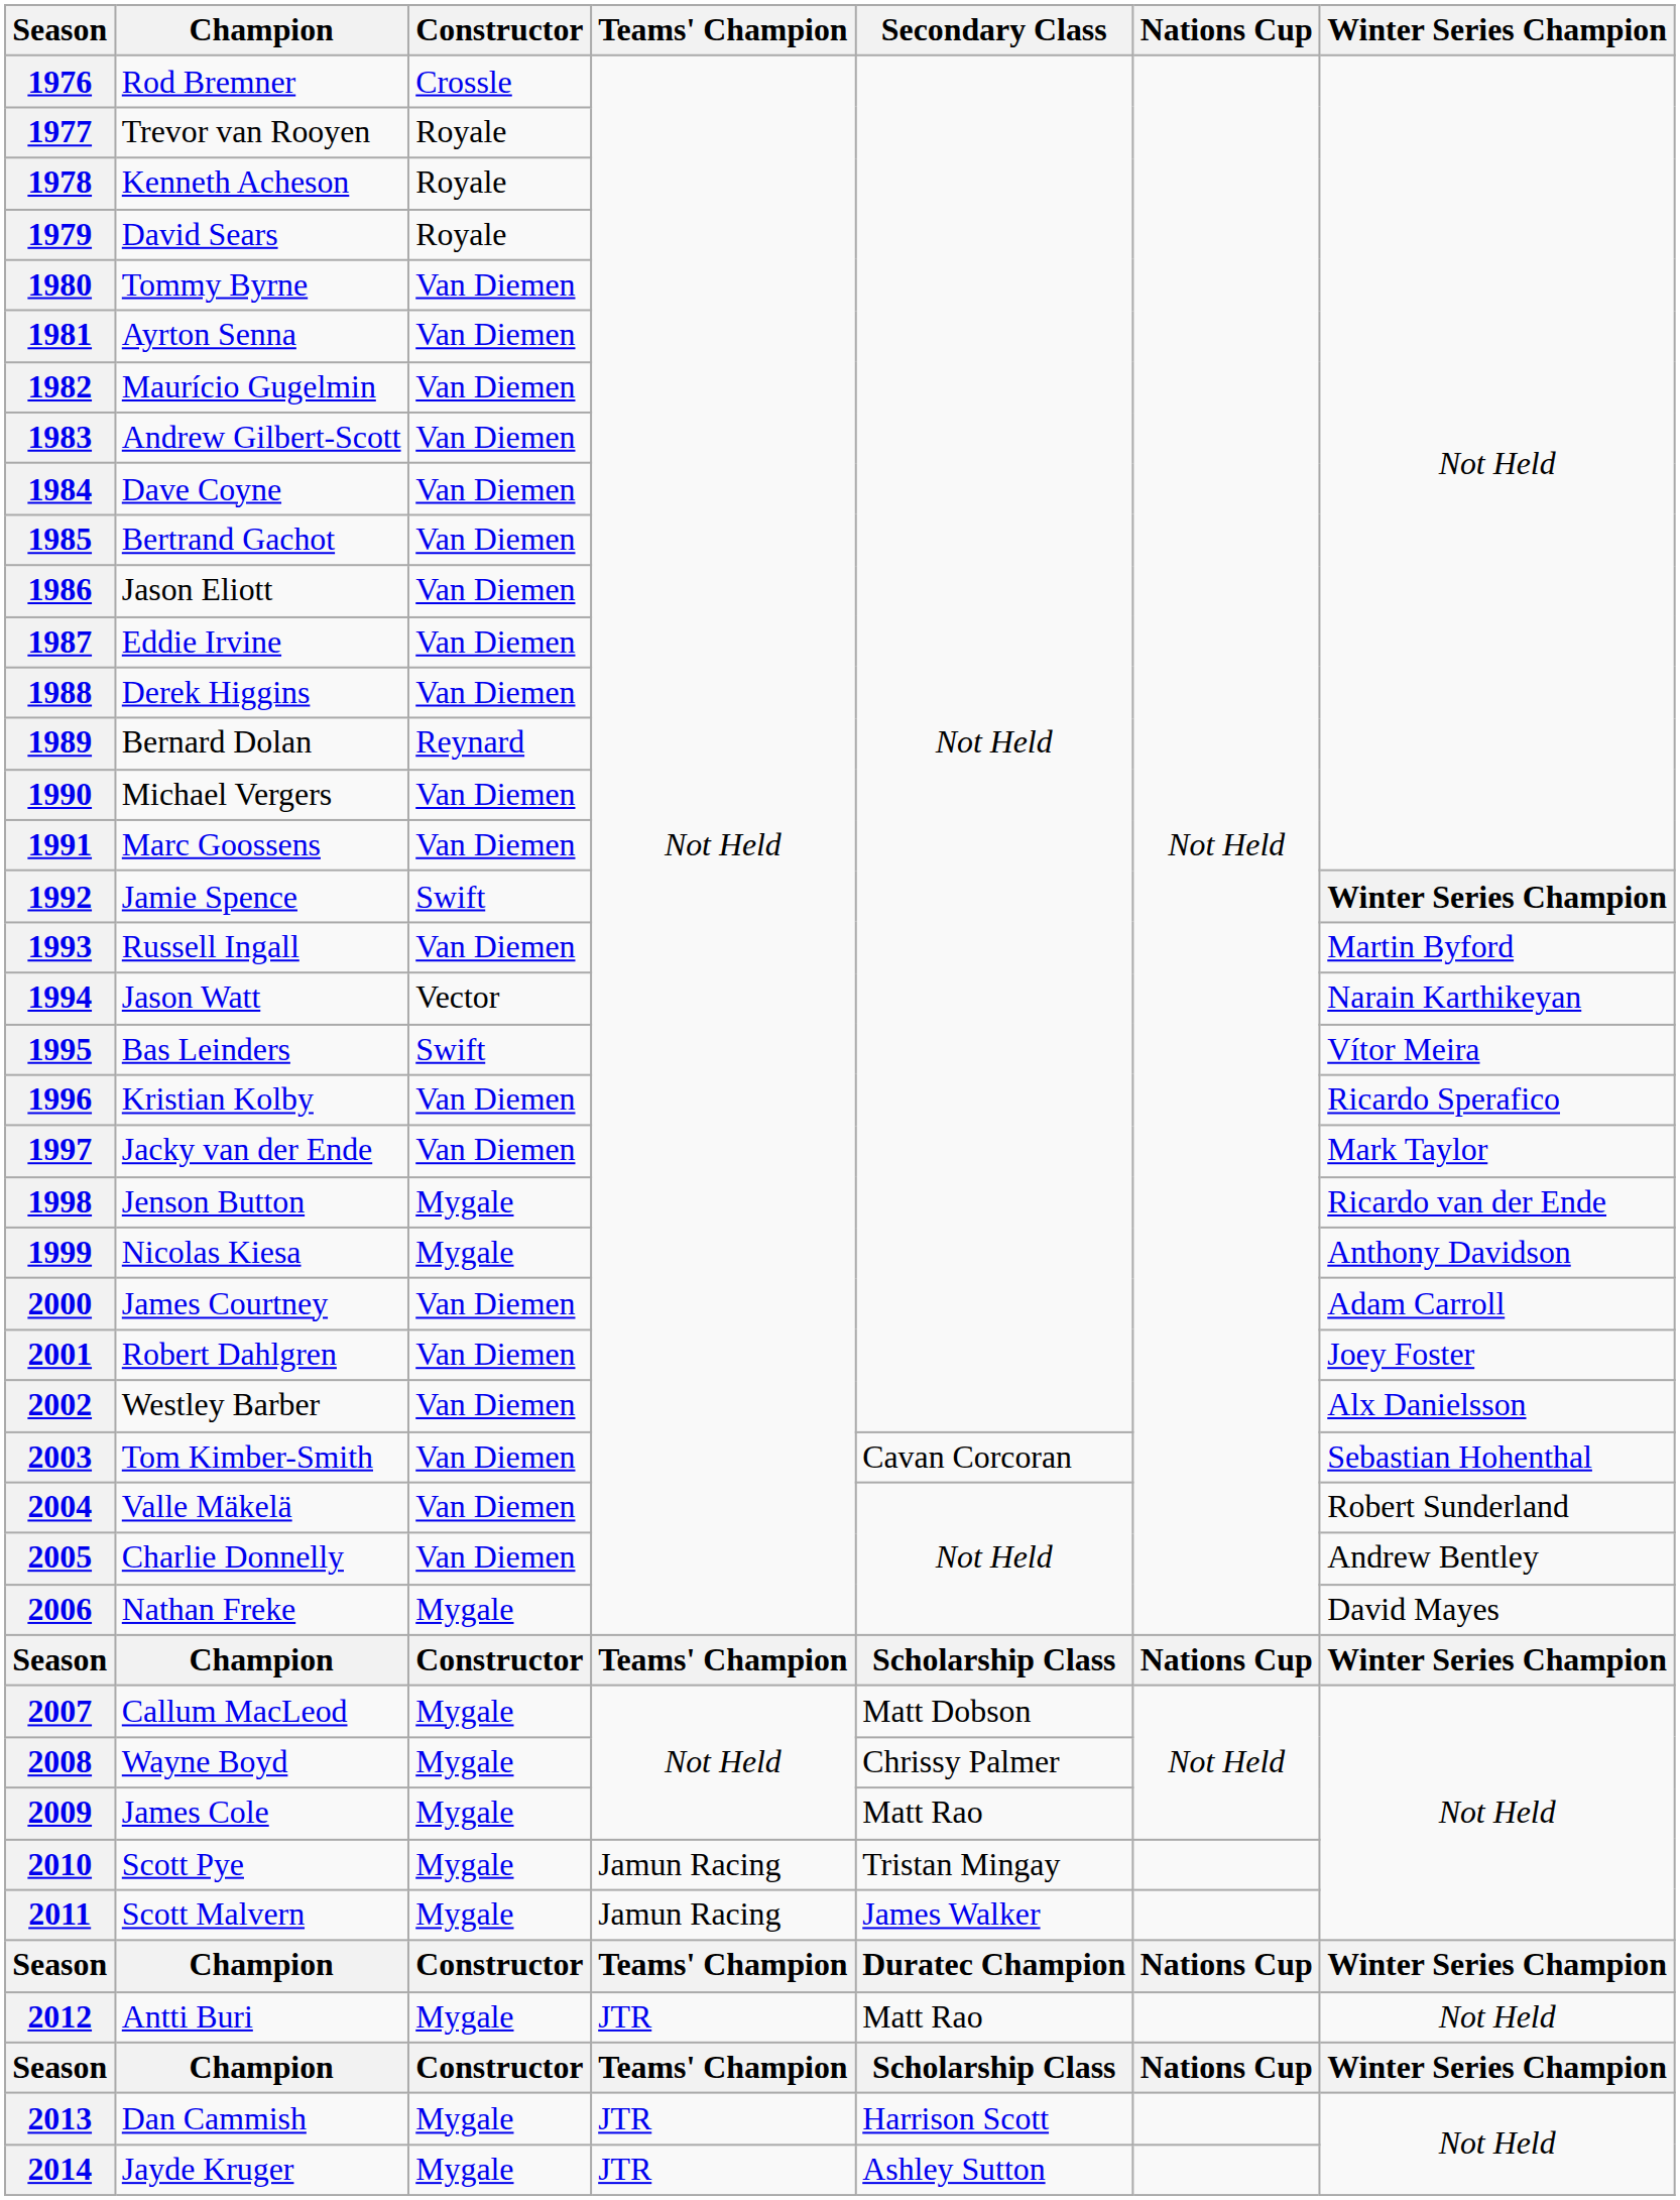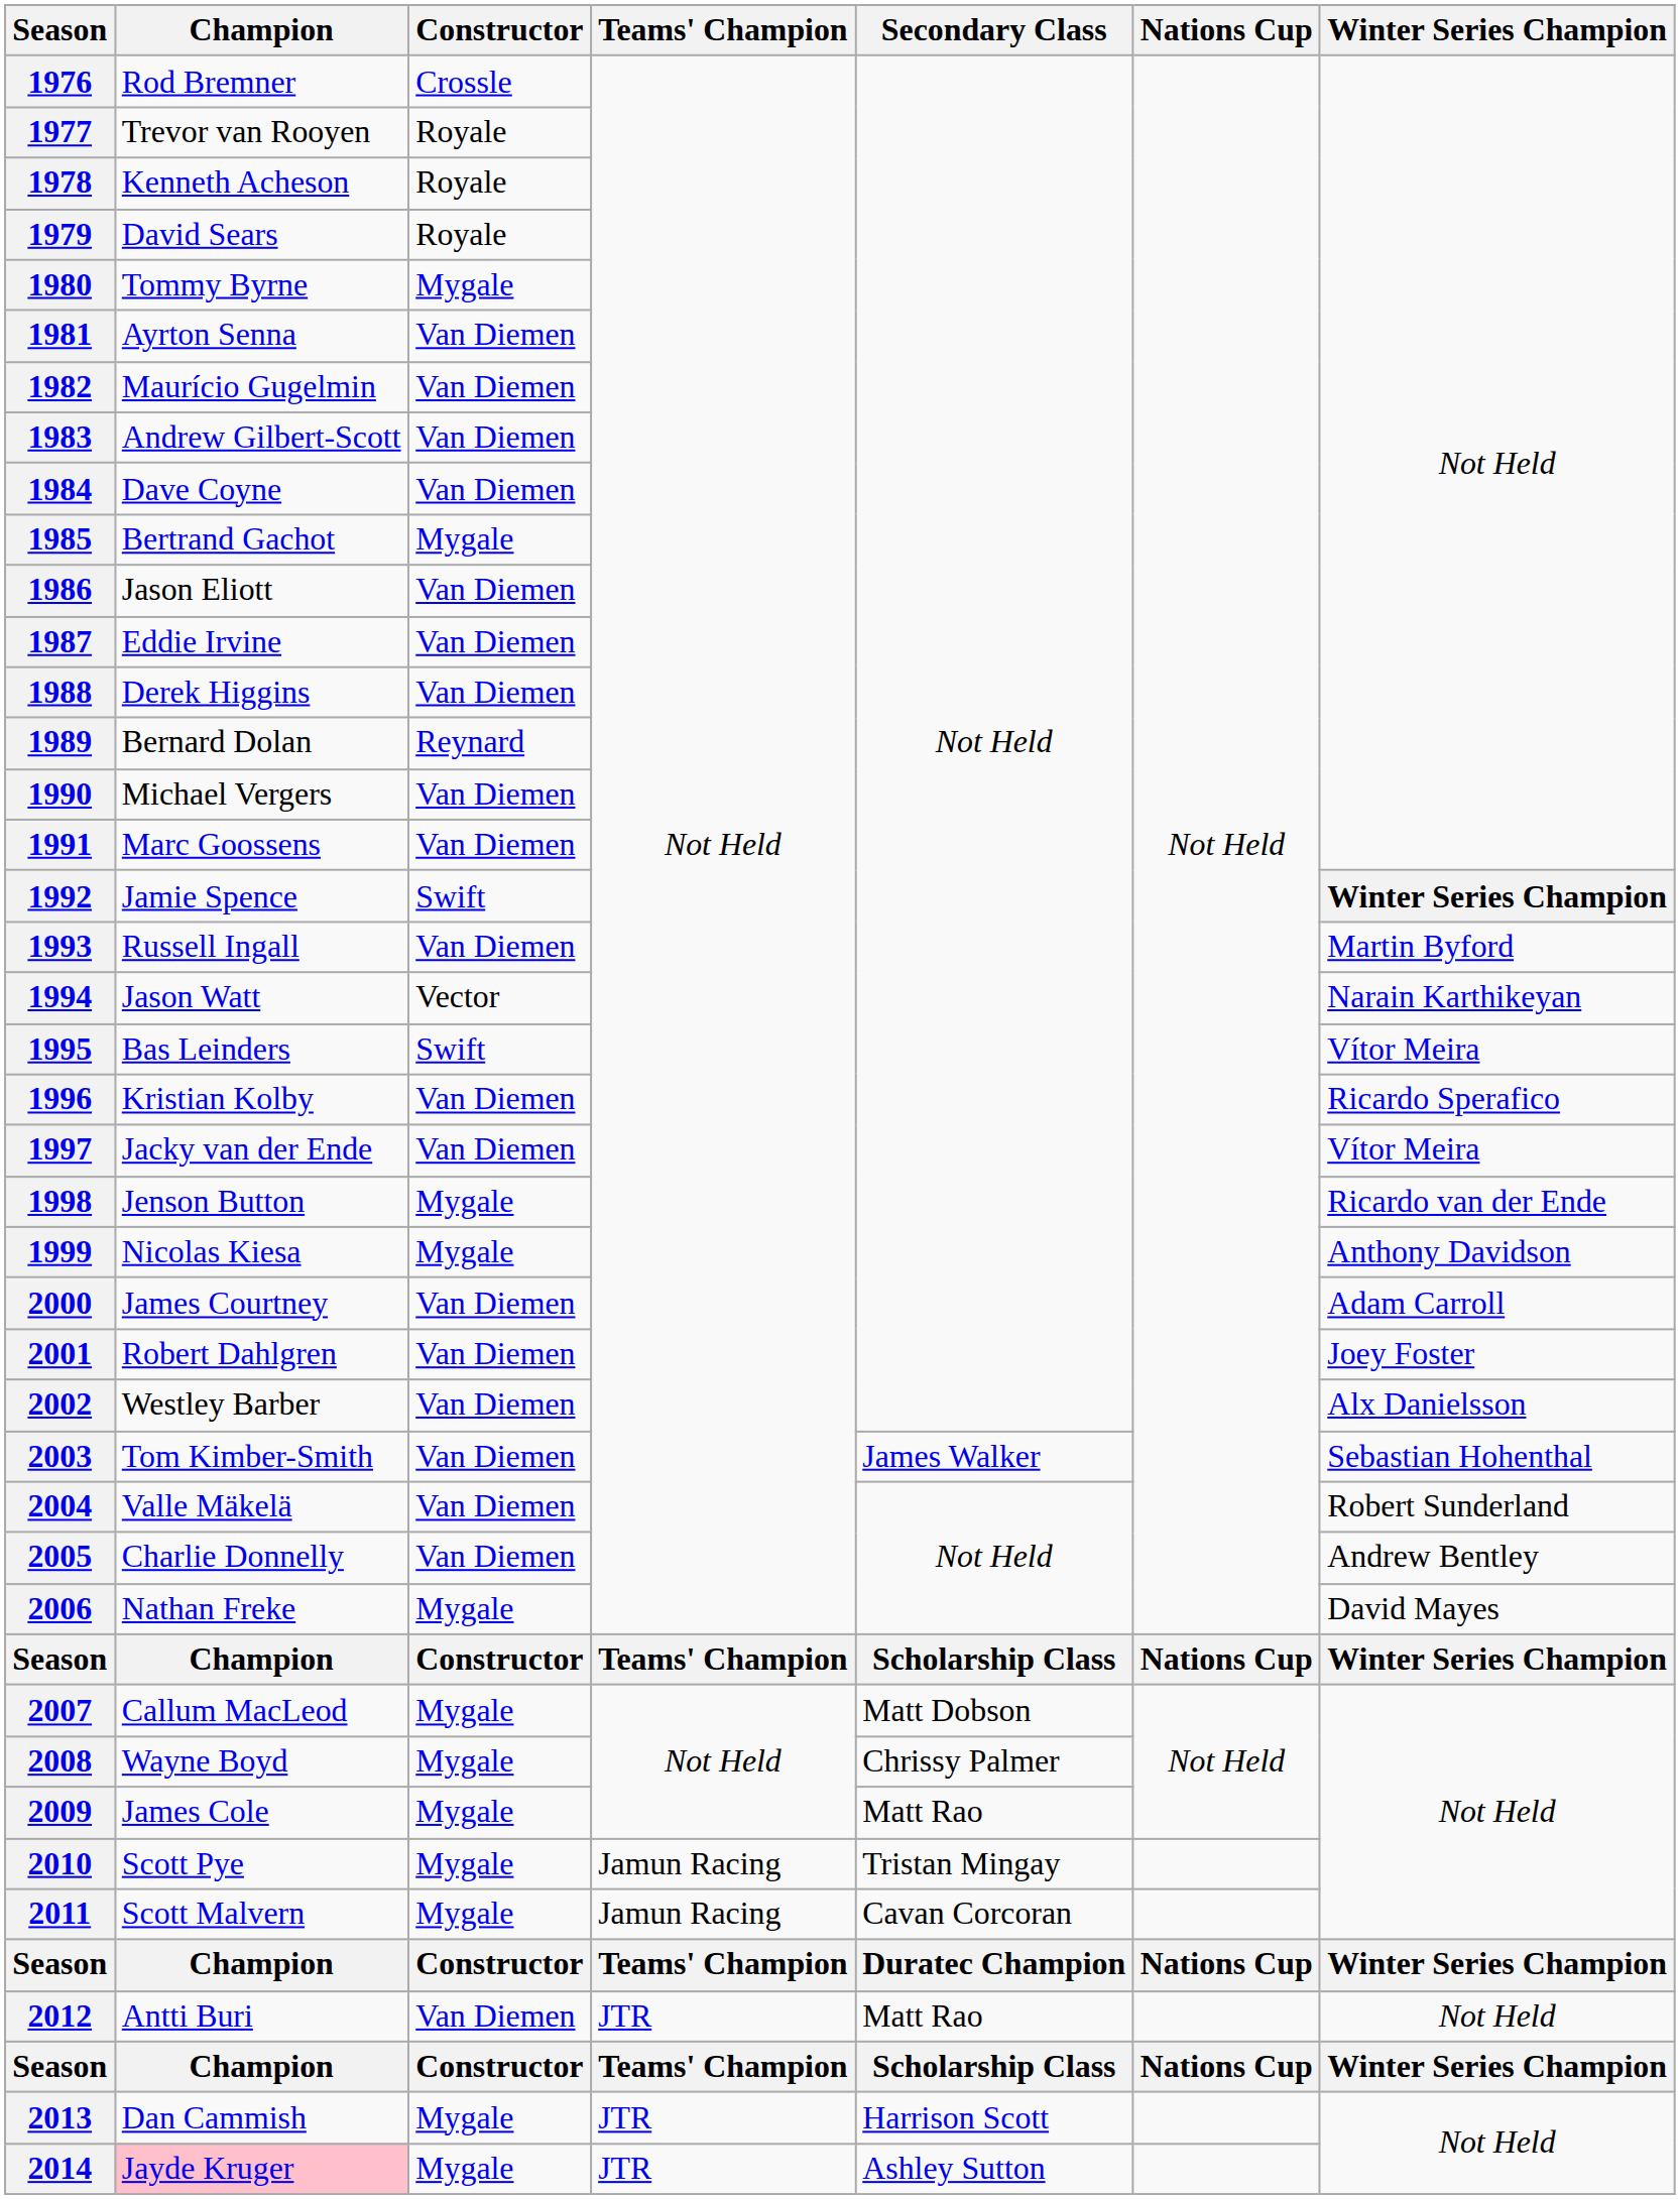1980 | Constructor: Van Diemen -> Mygale
1985 | Constructor: Van Diemen -> Mygale
1997 | Winter Series Champion: Mark Taylor -> Vítor Meira
2003 | Secondary Class: Cavan Corcoran -> James Walker
2011 | Secondary Class: James Walker -> Cavan Corcoran
2012 | Constructor: Mygale -> Van Diemen
2014 | Champion: no background -> pink background
